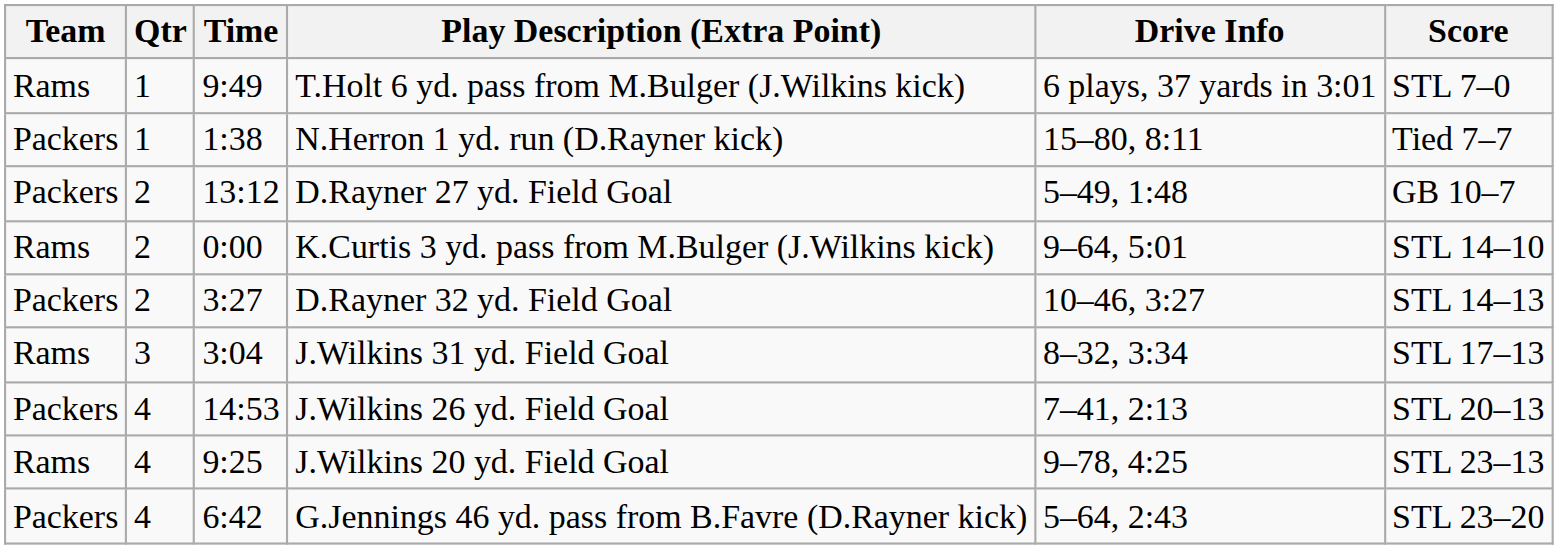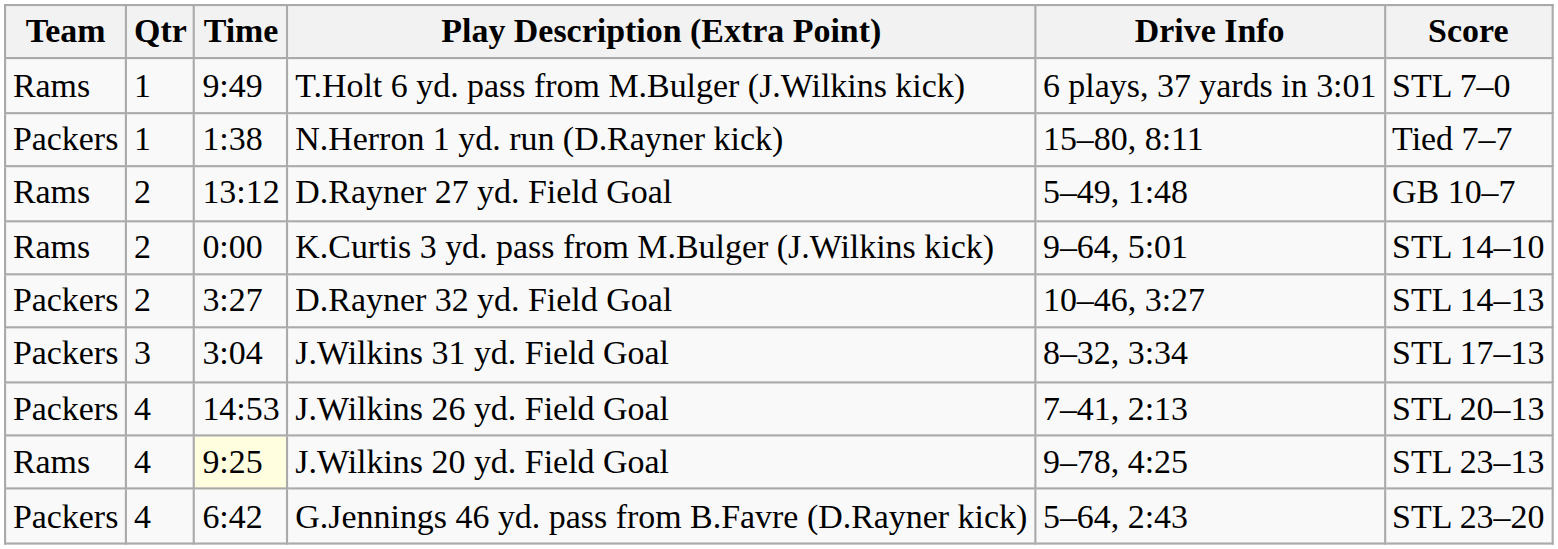D.Rayner 27 yd. Field Goal | Team: Packers -> Rams
J.Wilkins 31 yd. Field Goal | Team: Rams -> Packers
J.Wilkins 20 yd. Field Goal | Time: no background -> lightyellow background
